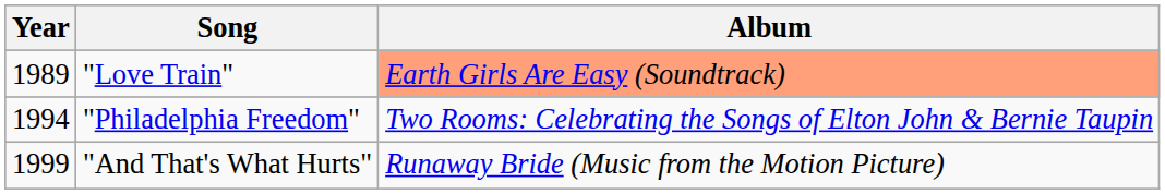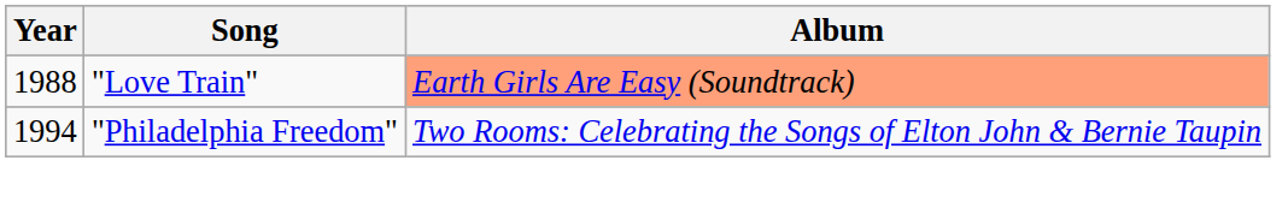"Love Train" | Year: 1989 -> 1988
- row: 1999 | "And That's What Hurts" | Runaway Bride (Music from the Motion Picture)
